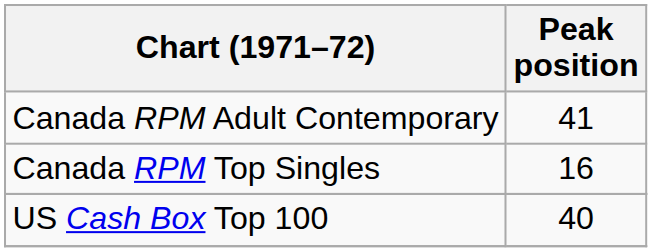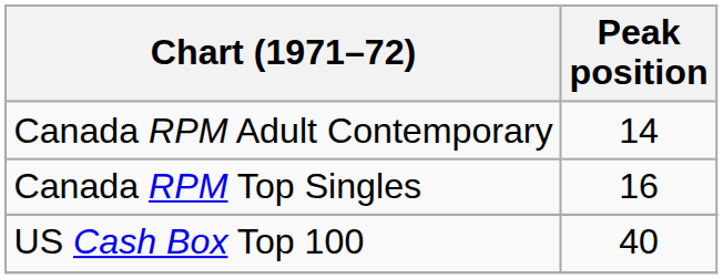Canada RPM Adult Contemporary | Peak position: 41 -> 14
